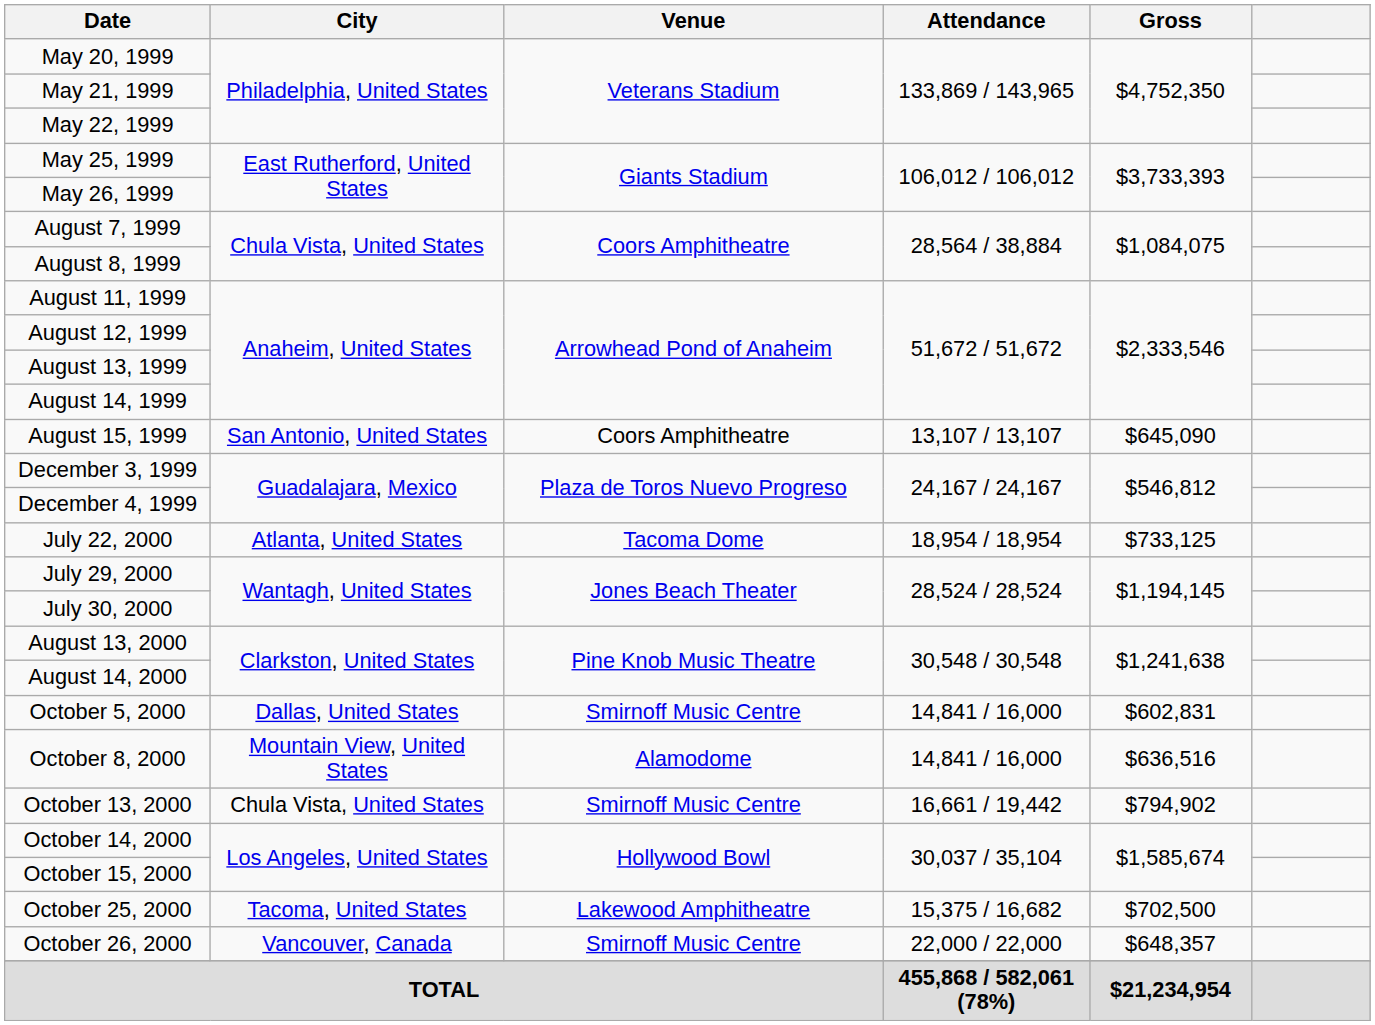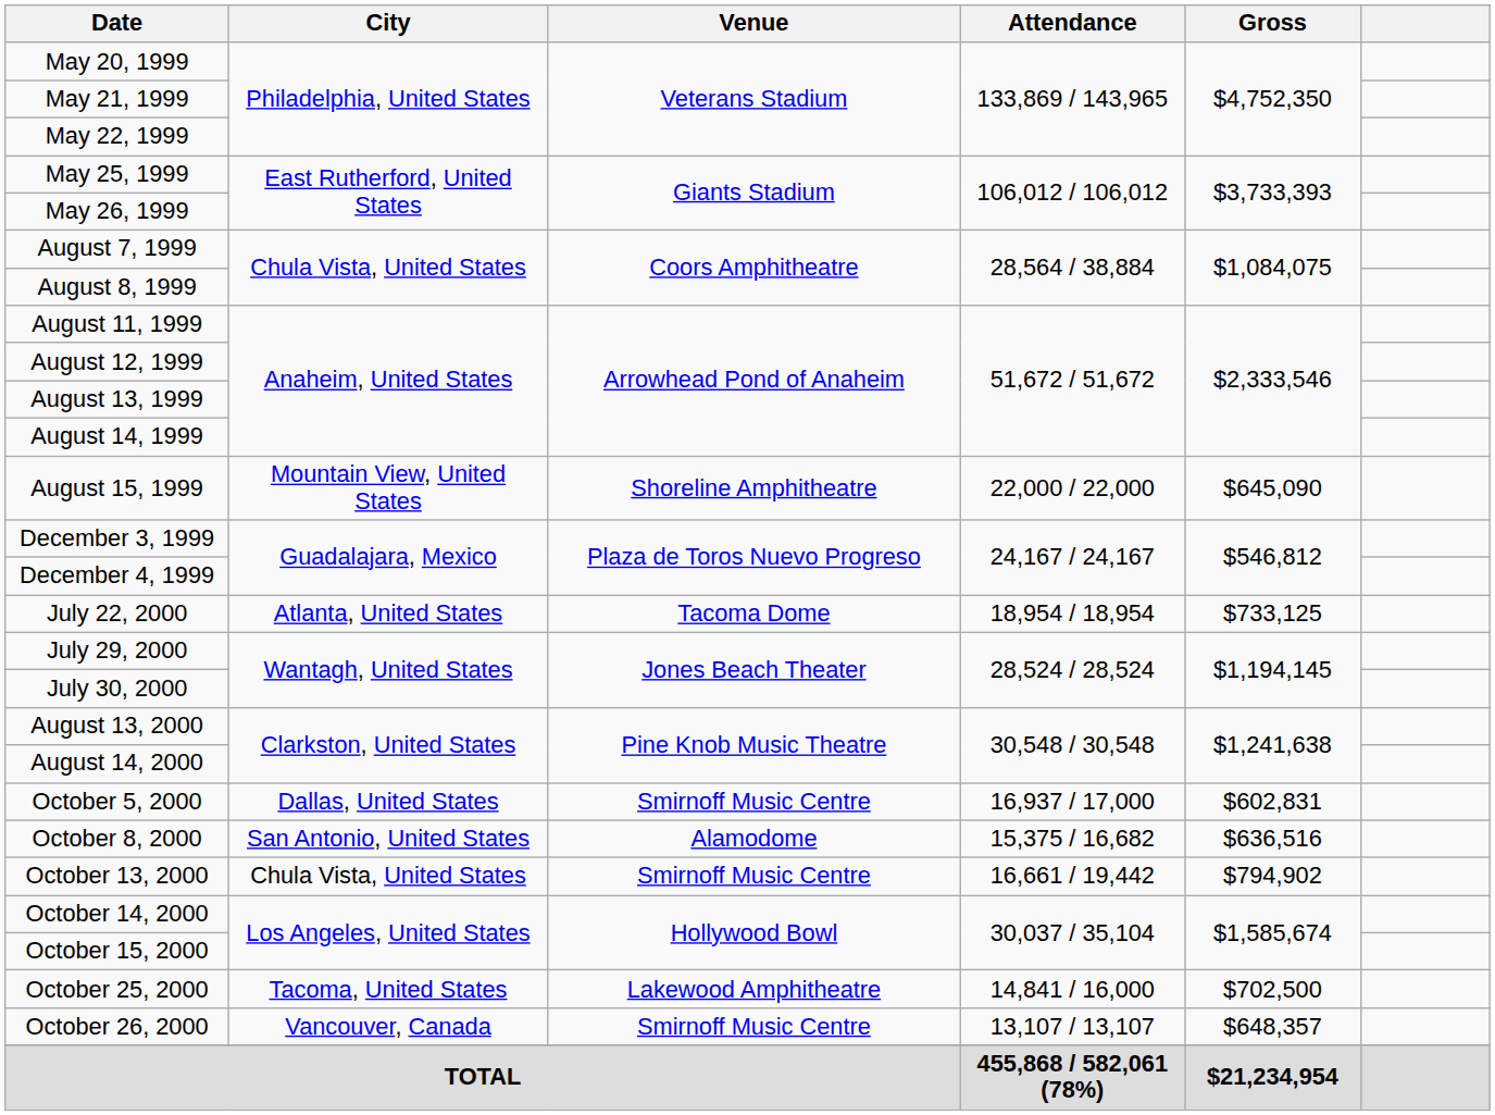August 15, 1999 | City: San Antonio, United States -> Mountain View, United States
August 15, 1999 | Venue: Coors Amphitheatre -> Shoreline Amphitheatre
August 15, 1999 | Attendance: 13,107 / 13,107 -> 22,000 / 22,000
October 5, 2000 | Attendance: 14,841 / 16,000 -> 16,937 / 17,000
October 8, 2000 | City: Mountain View, United States -> San Antonio, United States
October 8, 2000 | Attendance: 14,841 / 16,000 -> 15,375 / 16,682
October 25, 2000 | Attendance: 15,375 / 16,682 -> 14,841 / 16,000
October 26, 2000 | Attendance: 22,000 / 22,000 -> 13,107 / 13,107
